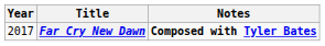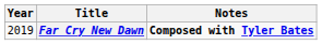Far Cry New Dawn | Year: 2017 -> 2019
